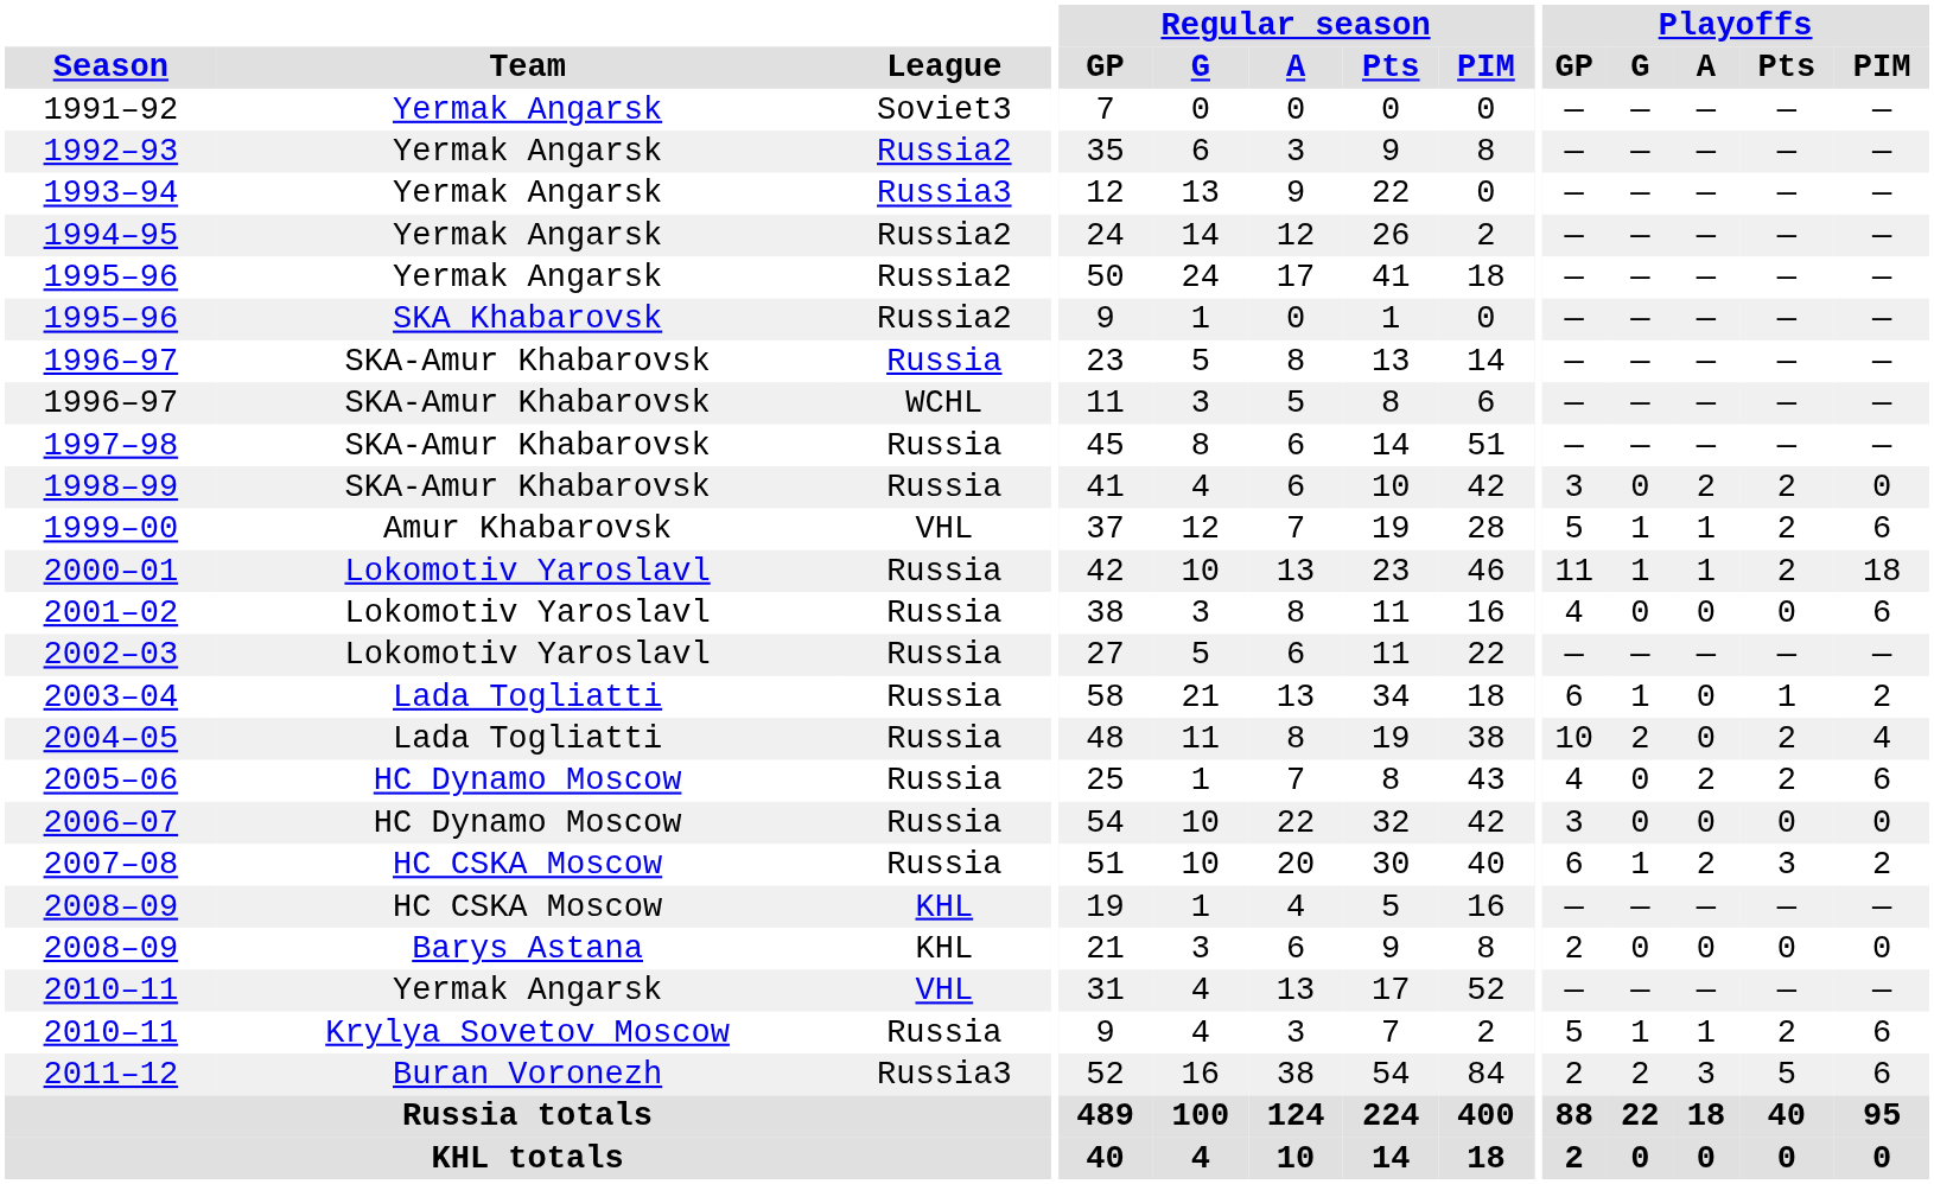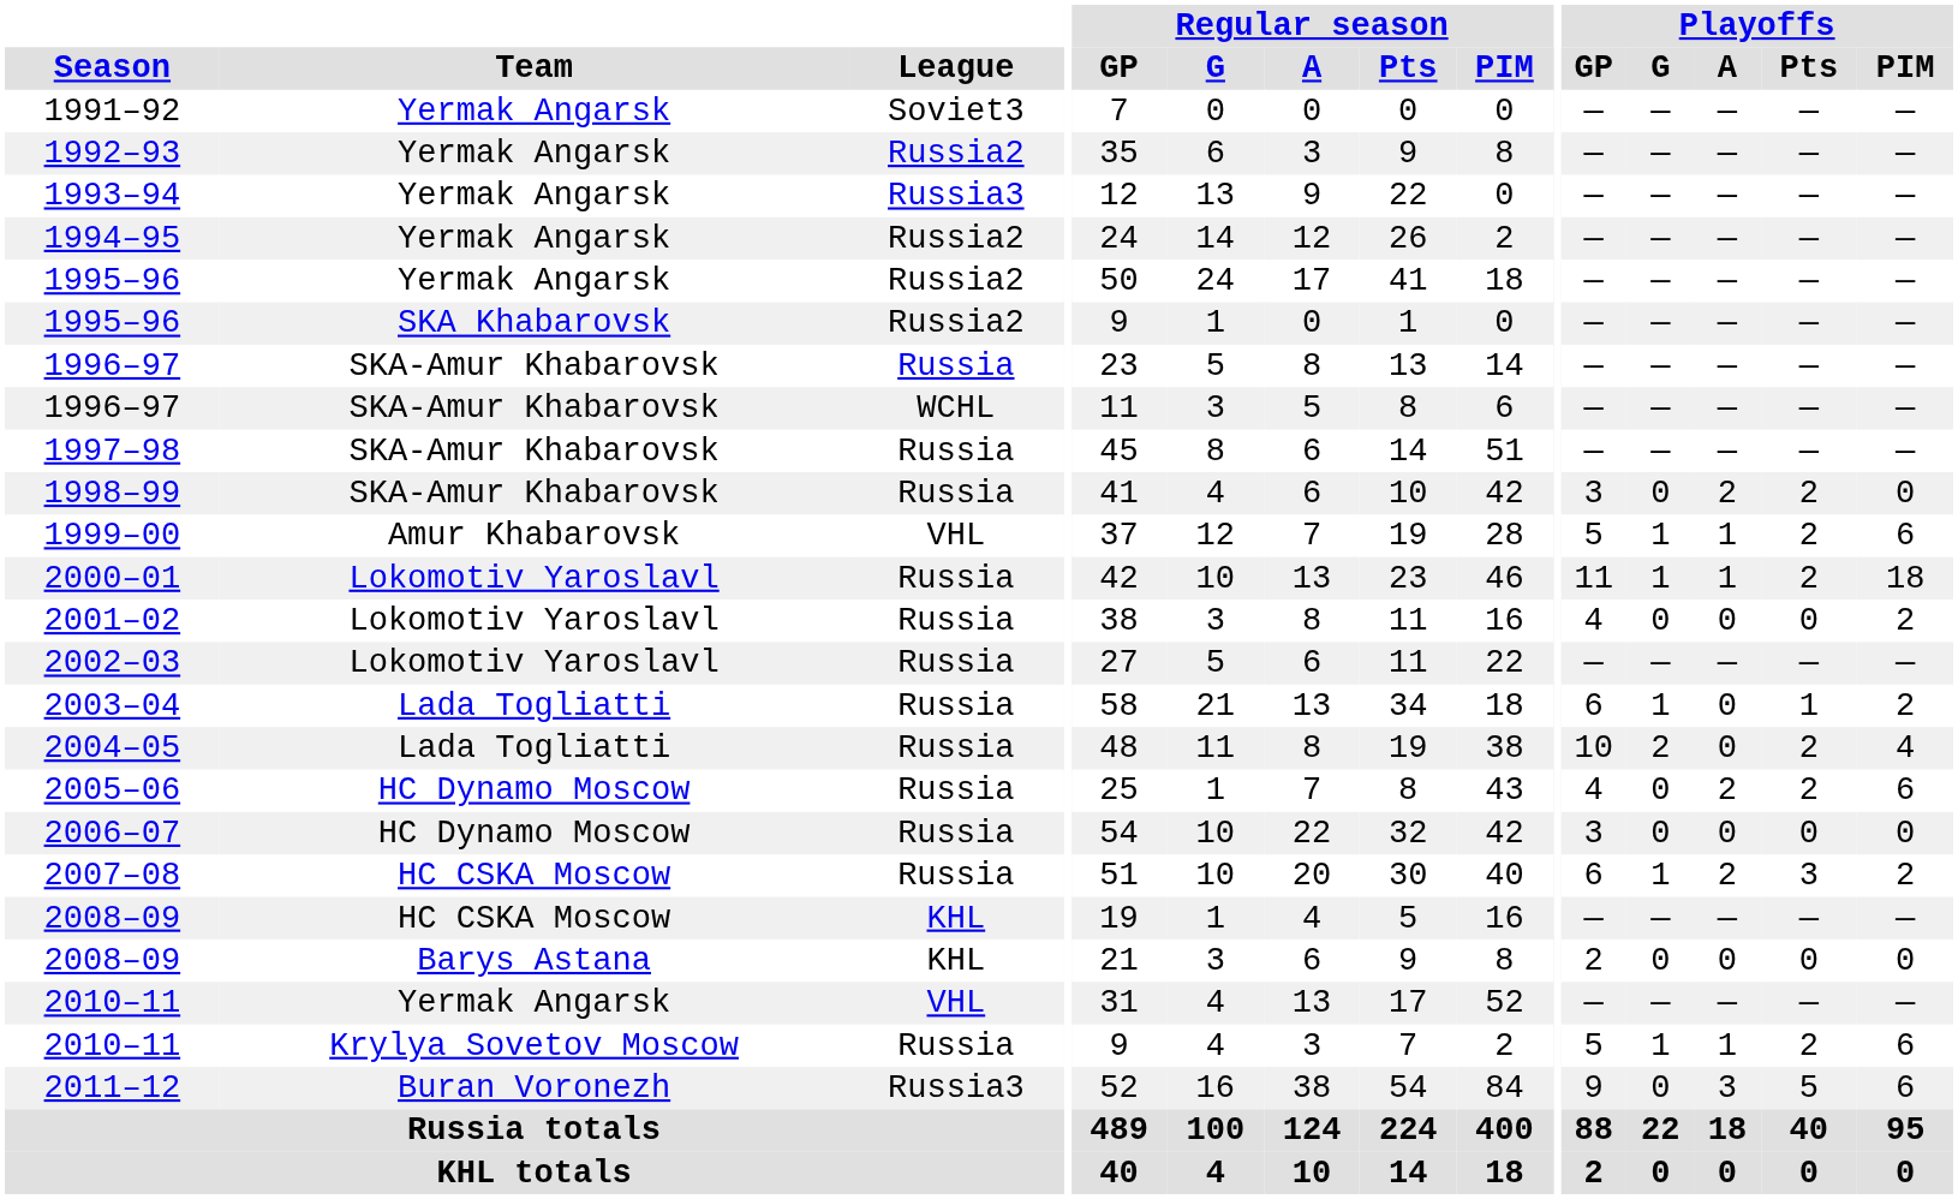2001–02 | Playoffs / PIM: 6 -> 2
2011–12 | Playoffs / GP: 2 -> 9
2011–12 | Playoffs / G: 2 -> 0
